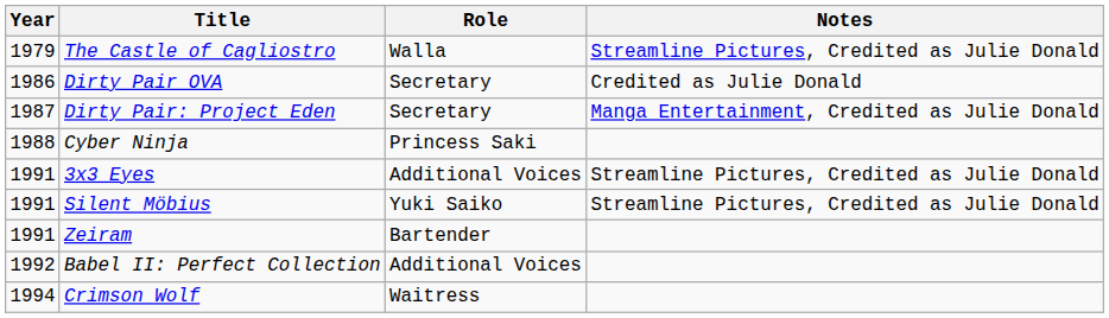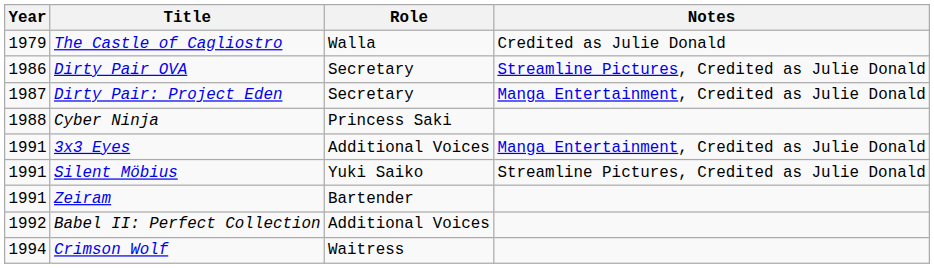The Castle of Cagliostro | Notes: Streamline Pictures, Credited as Julie Donald -> Credited as Julie Donald
Dirty Pair OVA | Notes: Credited as Julie Donald -> Streamline Pictures, Credited as Julie Donald
3x3 Eyes | Notes: Streamline Pictures, Credited as Julie Donald -> Manga Entertainment, Credited as Julie Donald
